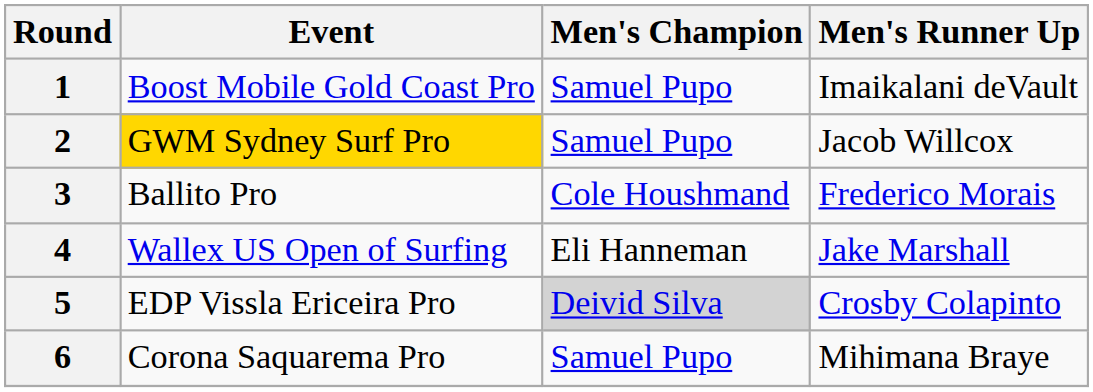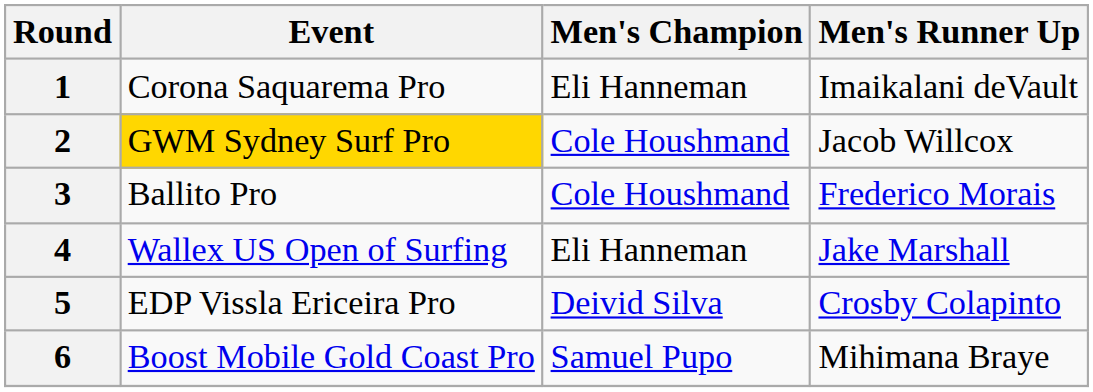1 | Event: Boost Mobile Gold Coast Pro -> Corona Saquarema Pro
1 | Men's Champion: Samuel Pupo -> Eli Hanneman
2 | Men's Champion: Samuel Pupo -> Cole Houshmand
5 | Men's Champion: lightgrey background -> no background
6 | Event: Corona Saquarema Pro -> Boost Mobile Gold Coast Pro
